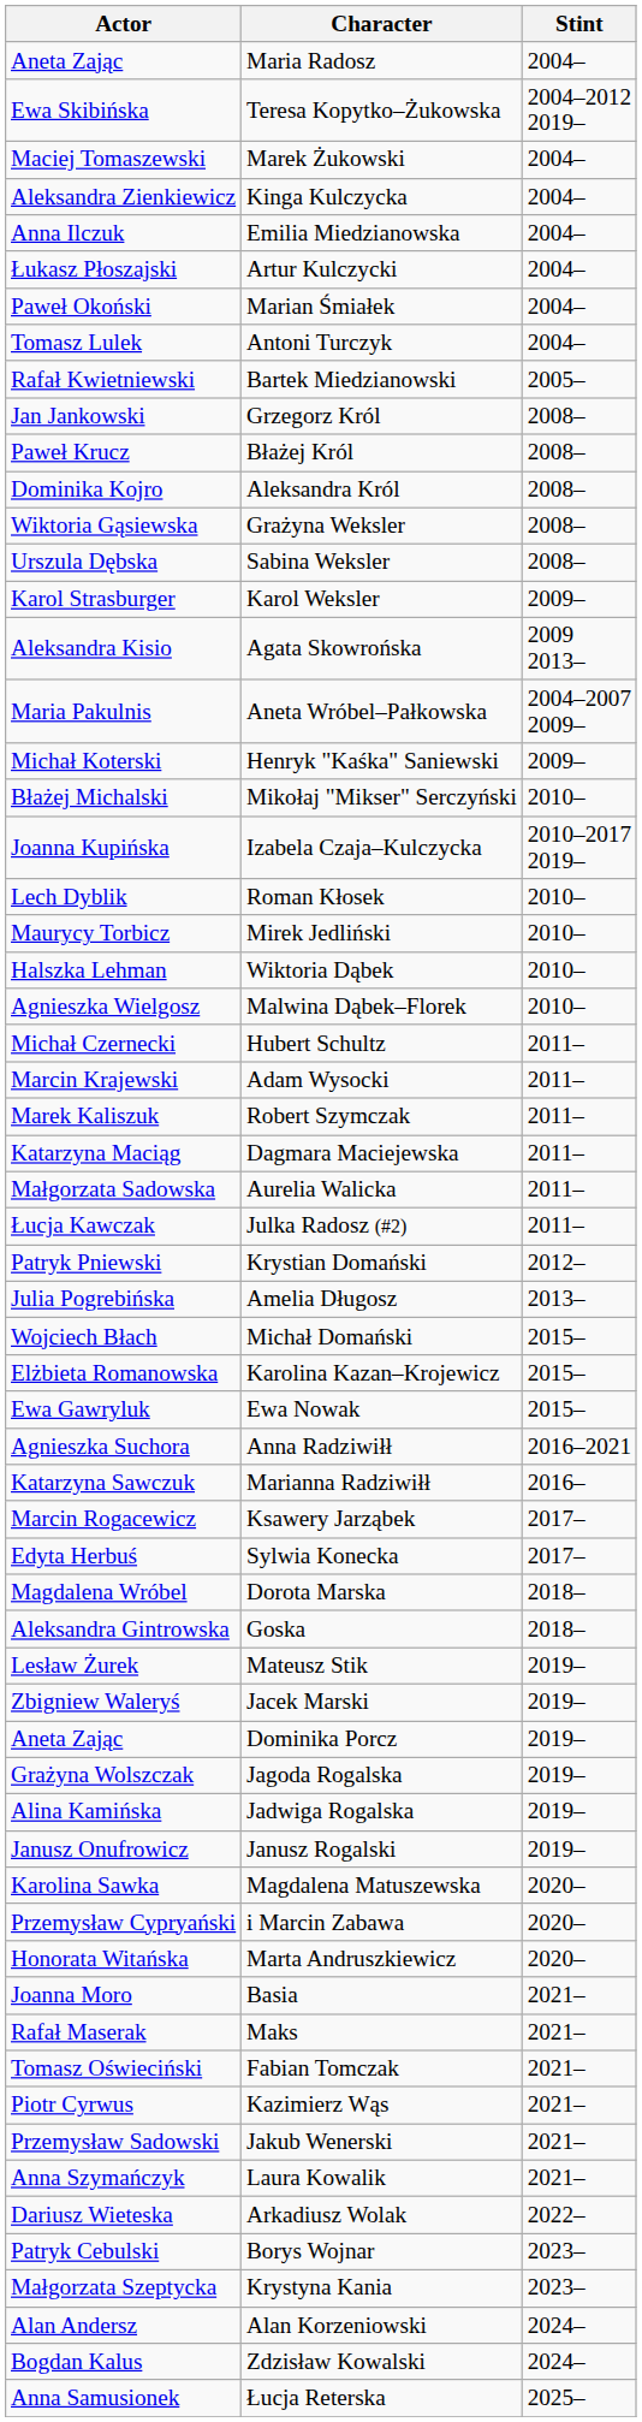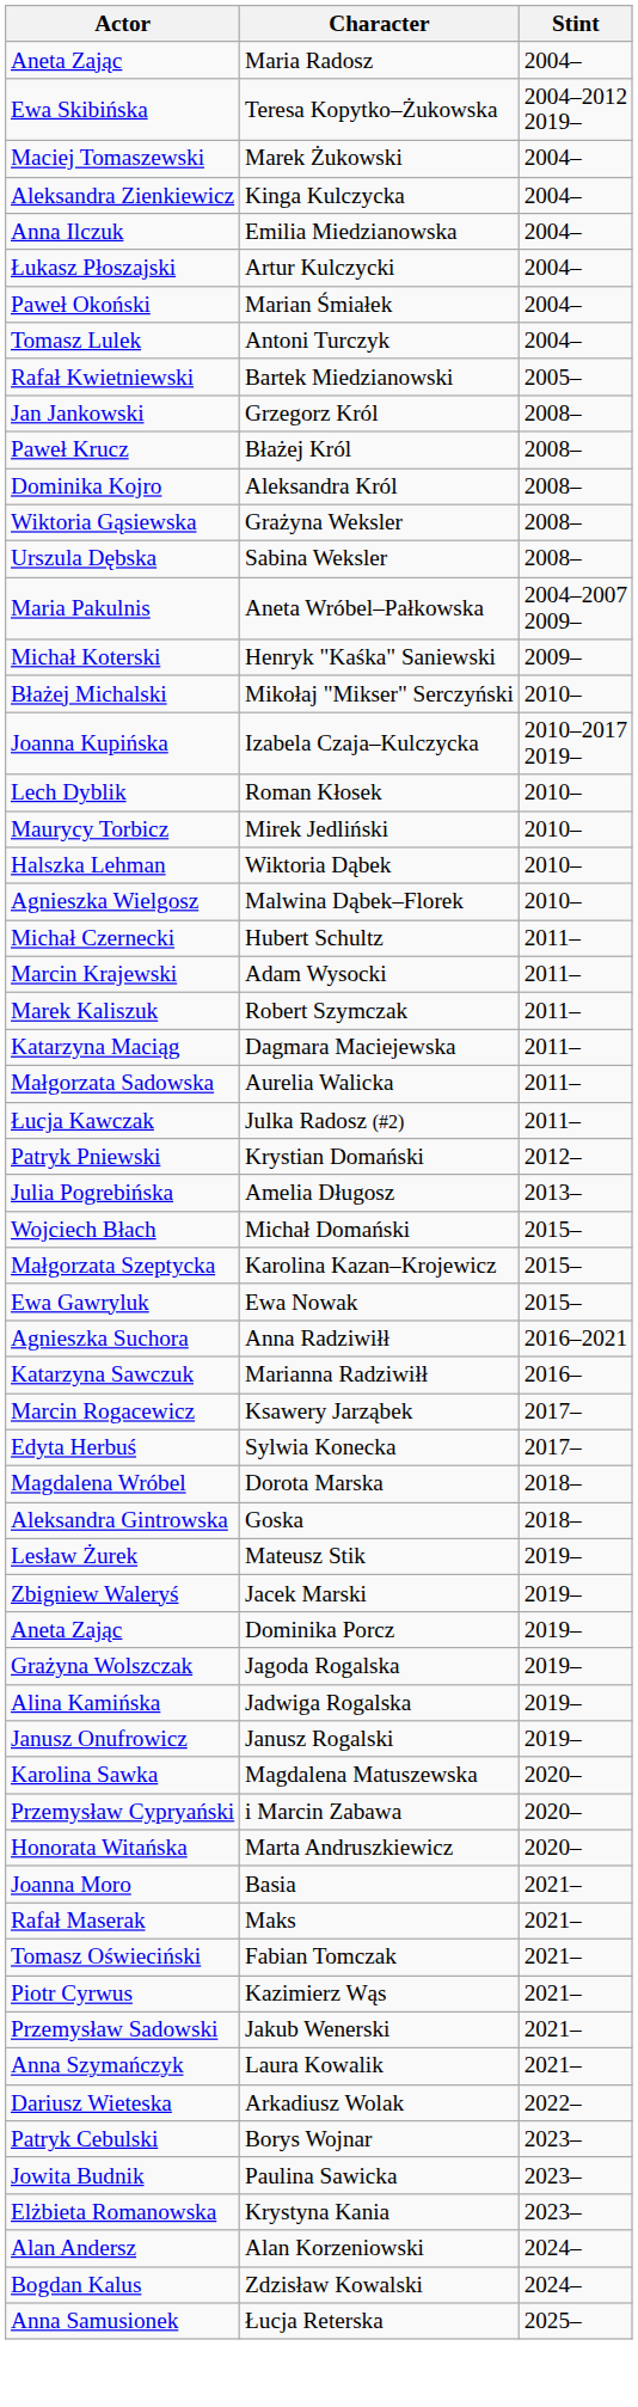- row: Karol Strasburger | Karol Weksler | 2009–
- row: Aleksandra Kisio | Agata Skowrońska | 2009 2013–
Karolina Kazan–Krojewicz | Actor: Elżbieta Romanowska -> Małgorzata Szeptycka
+ row: Jowita Budnik | Paulina Sawicka | 2023–
Krystyna Kania | Actor: Małgorzata Szeptycka -> Elżbieta Romanowska
